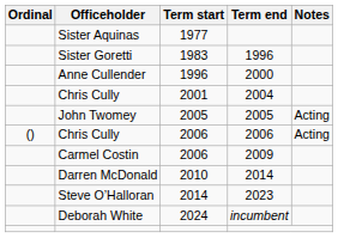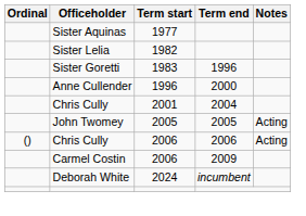+ row: Sister Lelia | 1982
- row: Darren McDonald | 2010 | 2014
- row: Steve O’Halloran | 2014 | 2023
